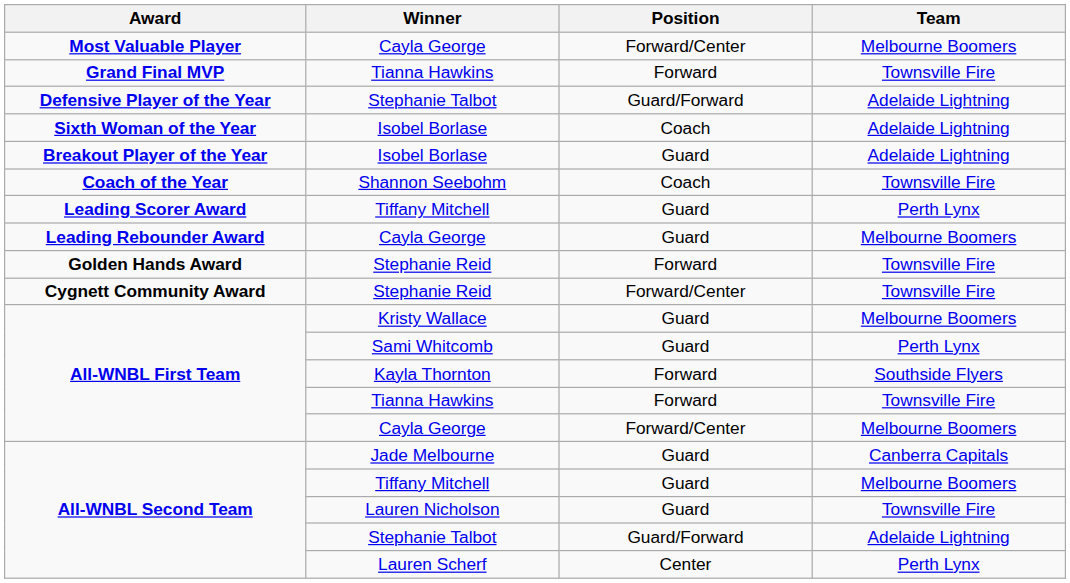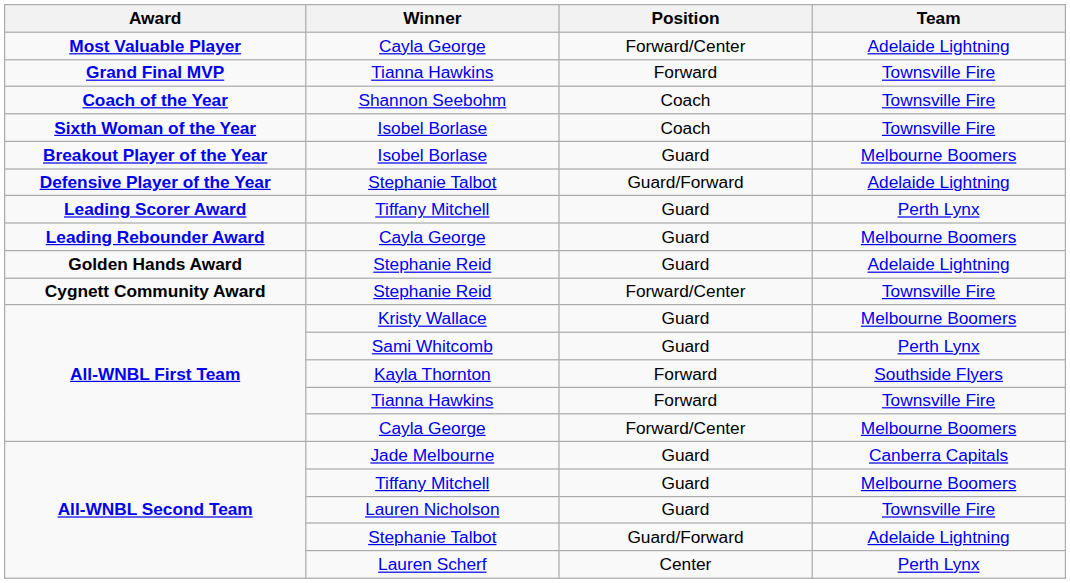Most Valuable Player / Cayla George | Team: Melbourne Boomers -> Adelaide Lightning
rows swapped: Defensive Player of the Year / Stephanie Talbot <-> Shannon Seebohm
Sixth Woman of the Year / Isobel Borlase | Team: Adelaide Lightning -> Townsville Fire
Breakout Player of the Year / Isobel Borlase | Team: Adelaide Lightning -> Melbourne Boomers
Golden Hands Award / Stephanie Reid | Position: Forward -> Guard
Golden Hands Award / Stephanie Reid | Team: Townsville Fire -> Adelaide Lightning
